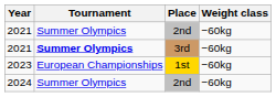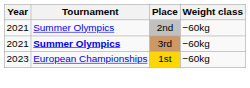- row: 2024 | Summer Olympics | 2nd | −60kg
